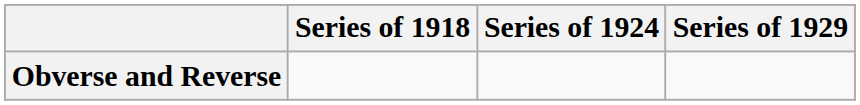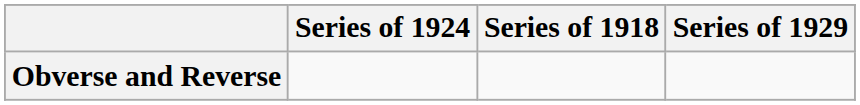columns swapped: Series of 1918 <-> Series of 1924
